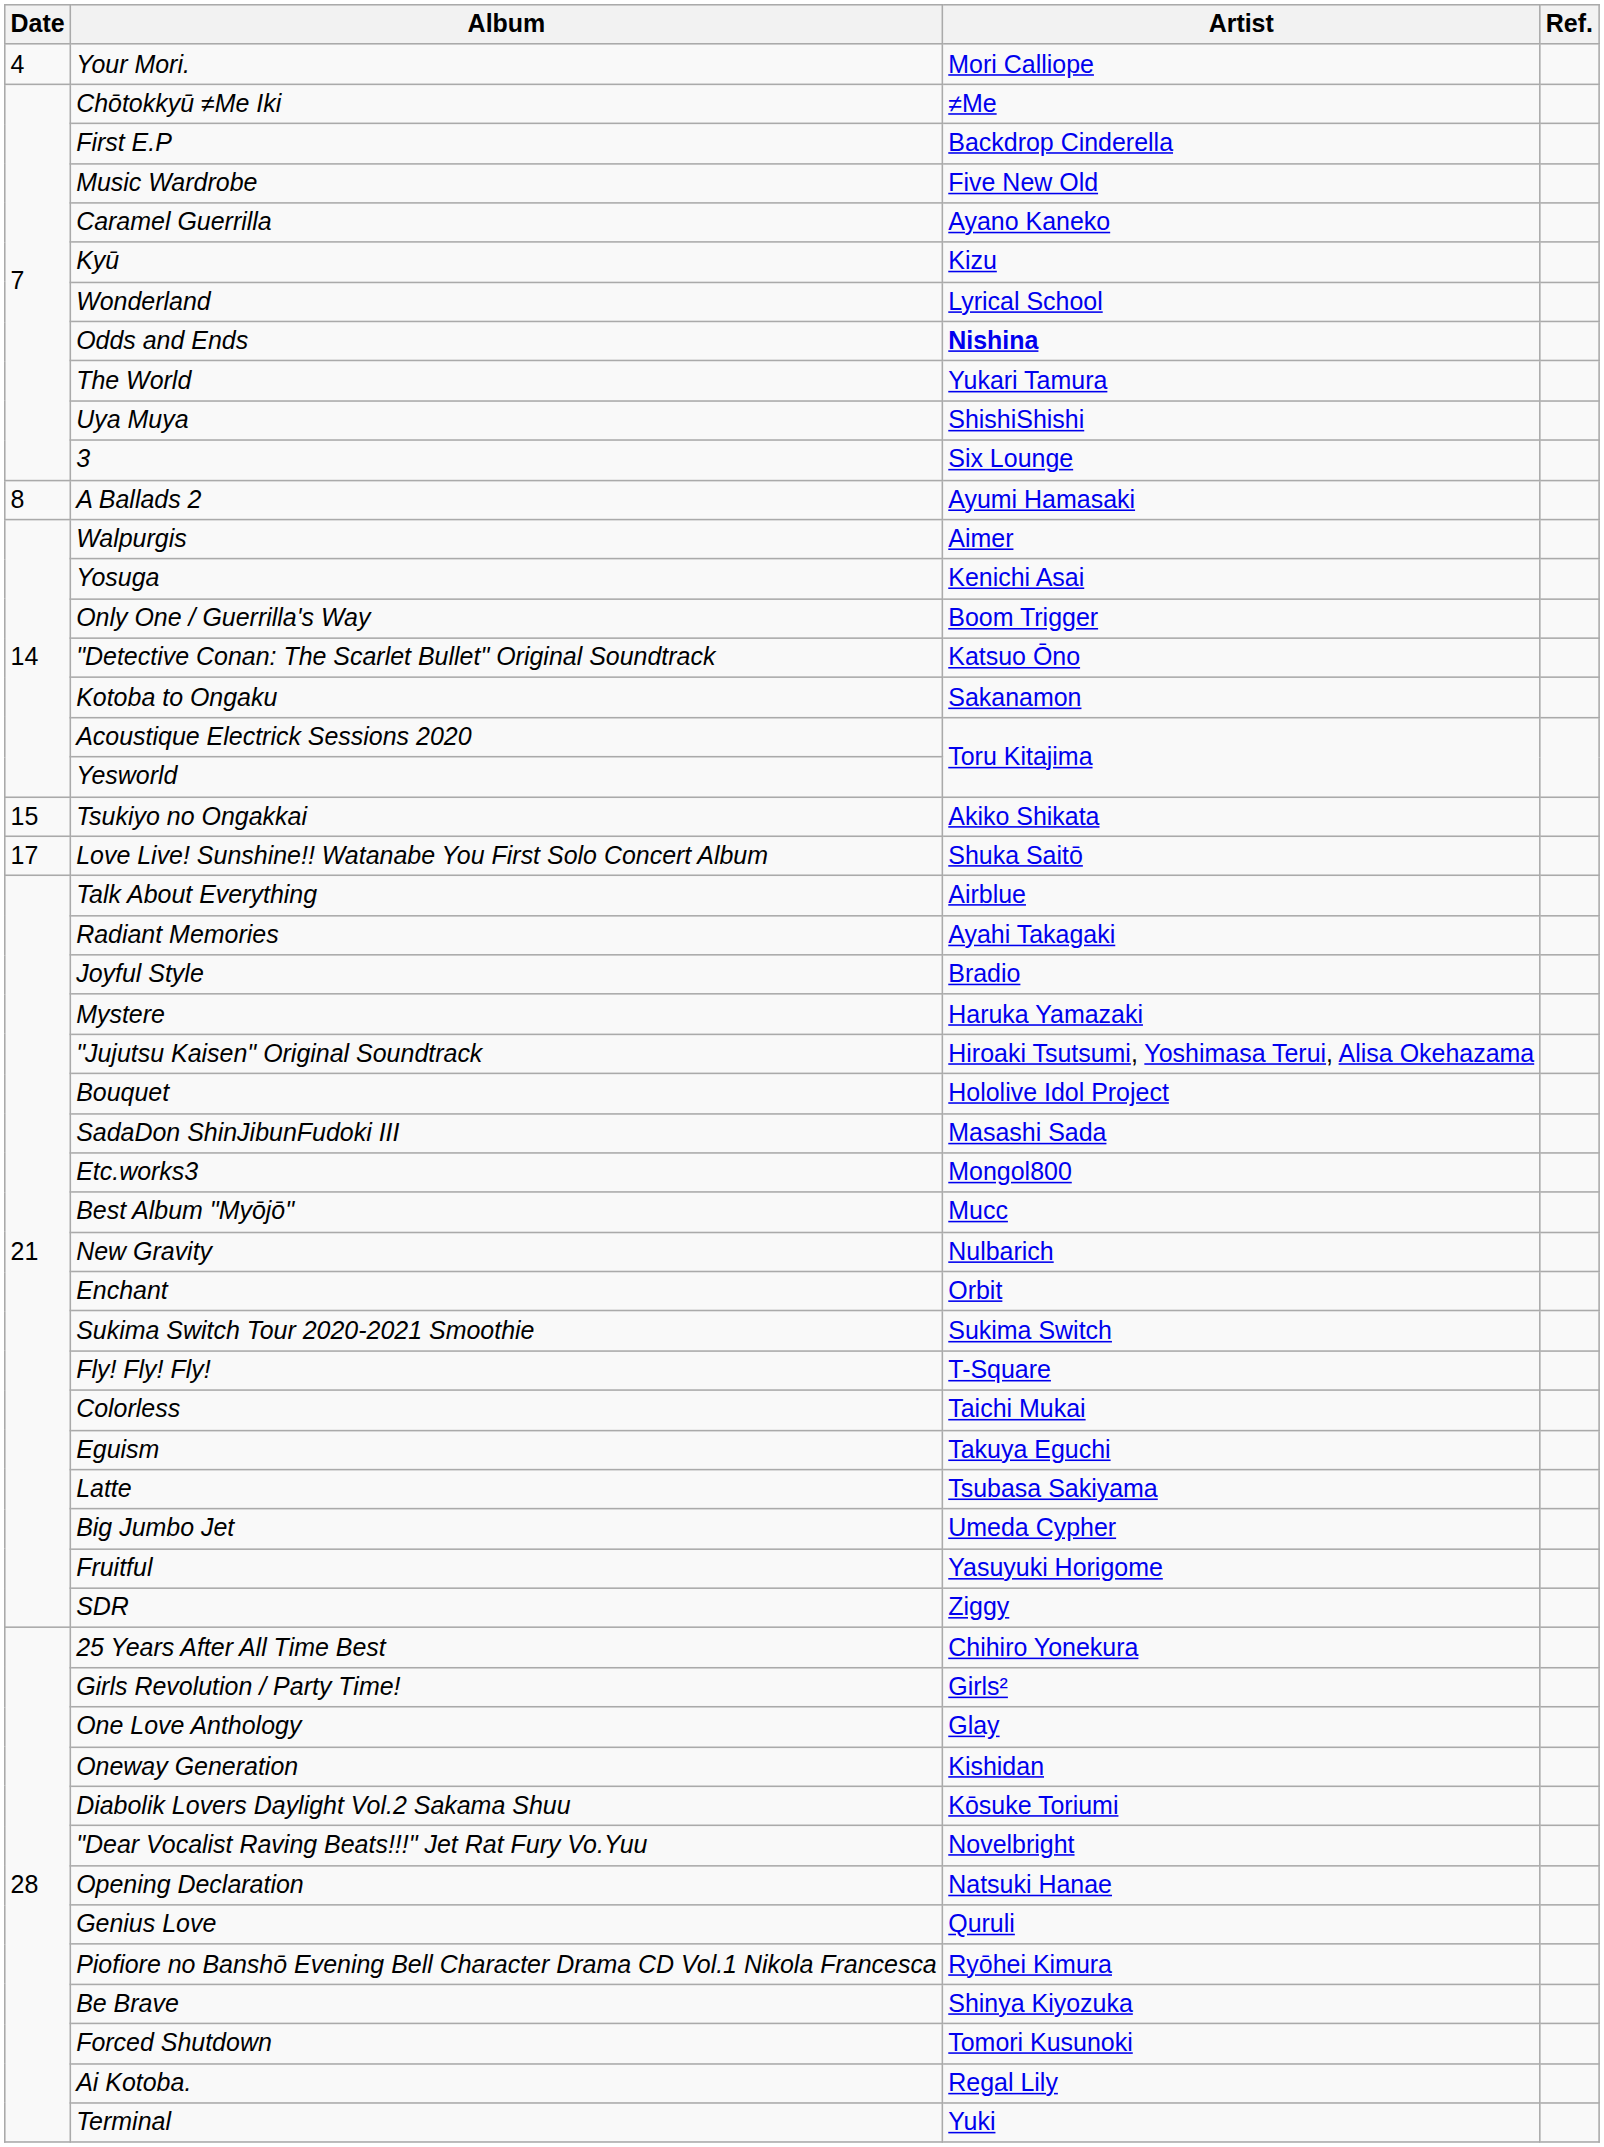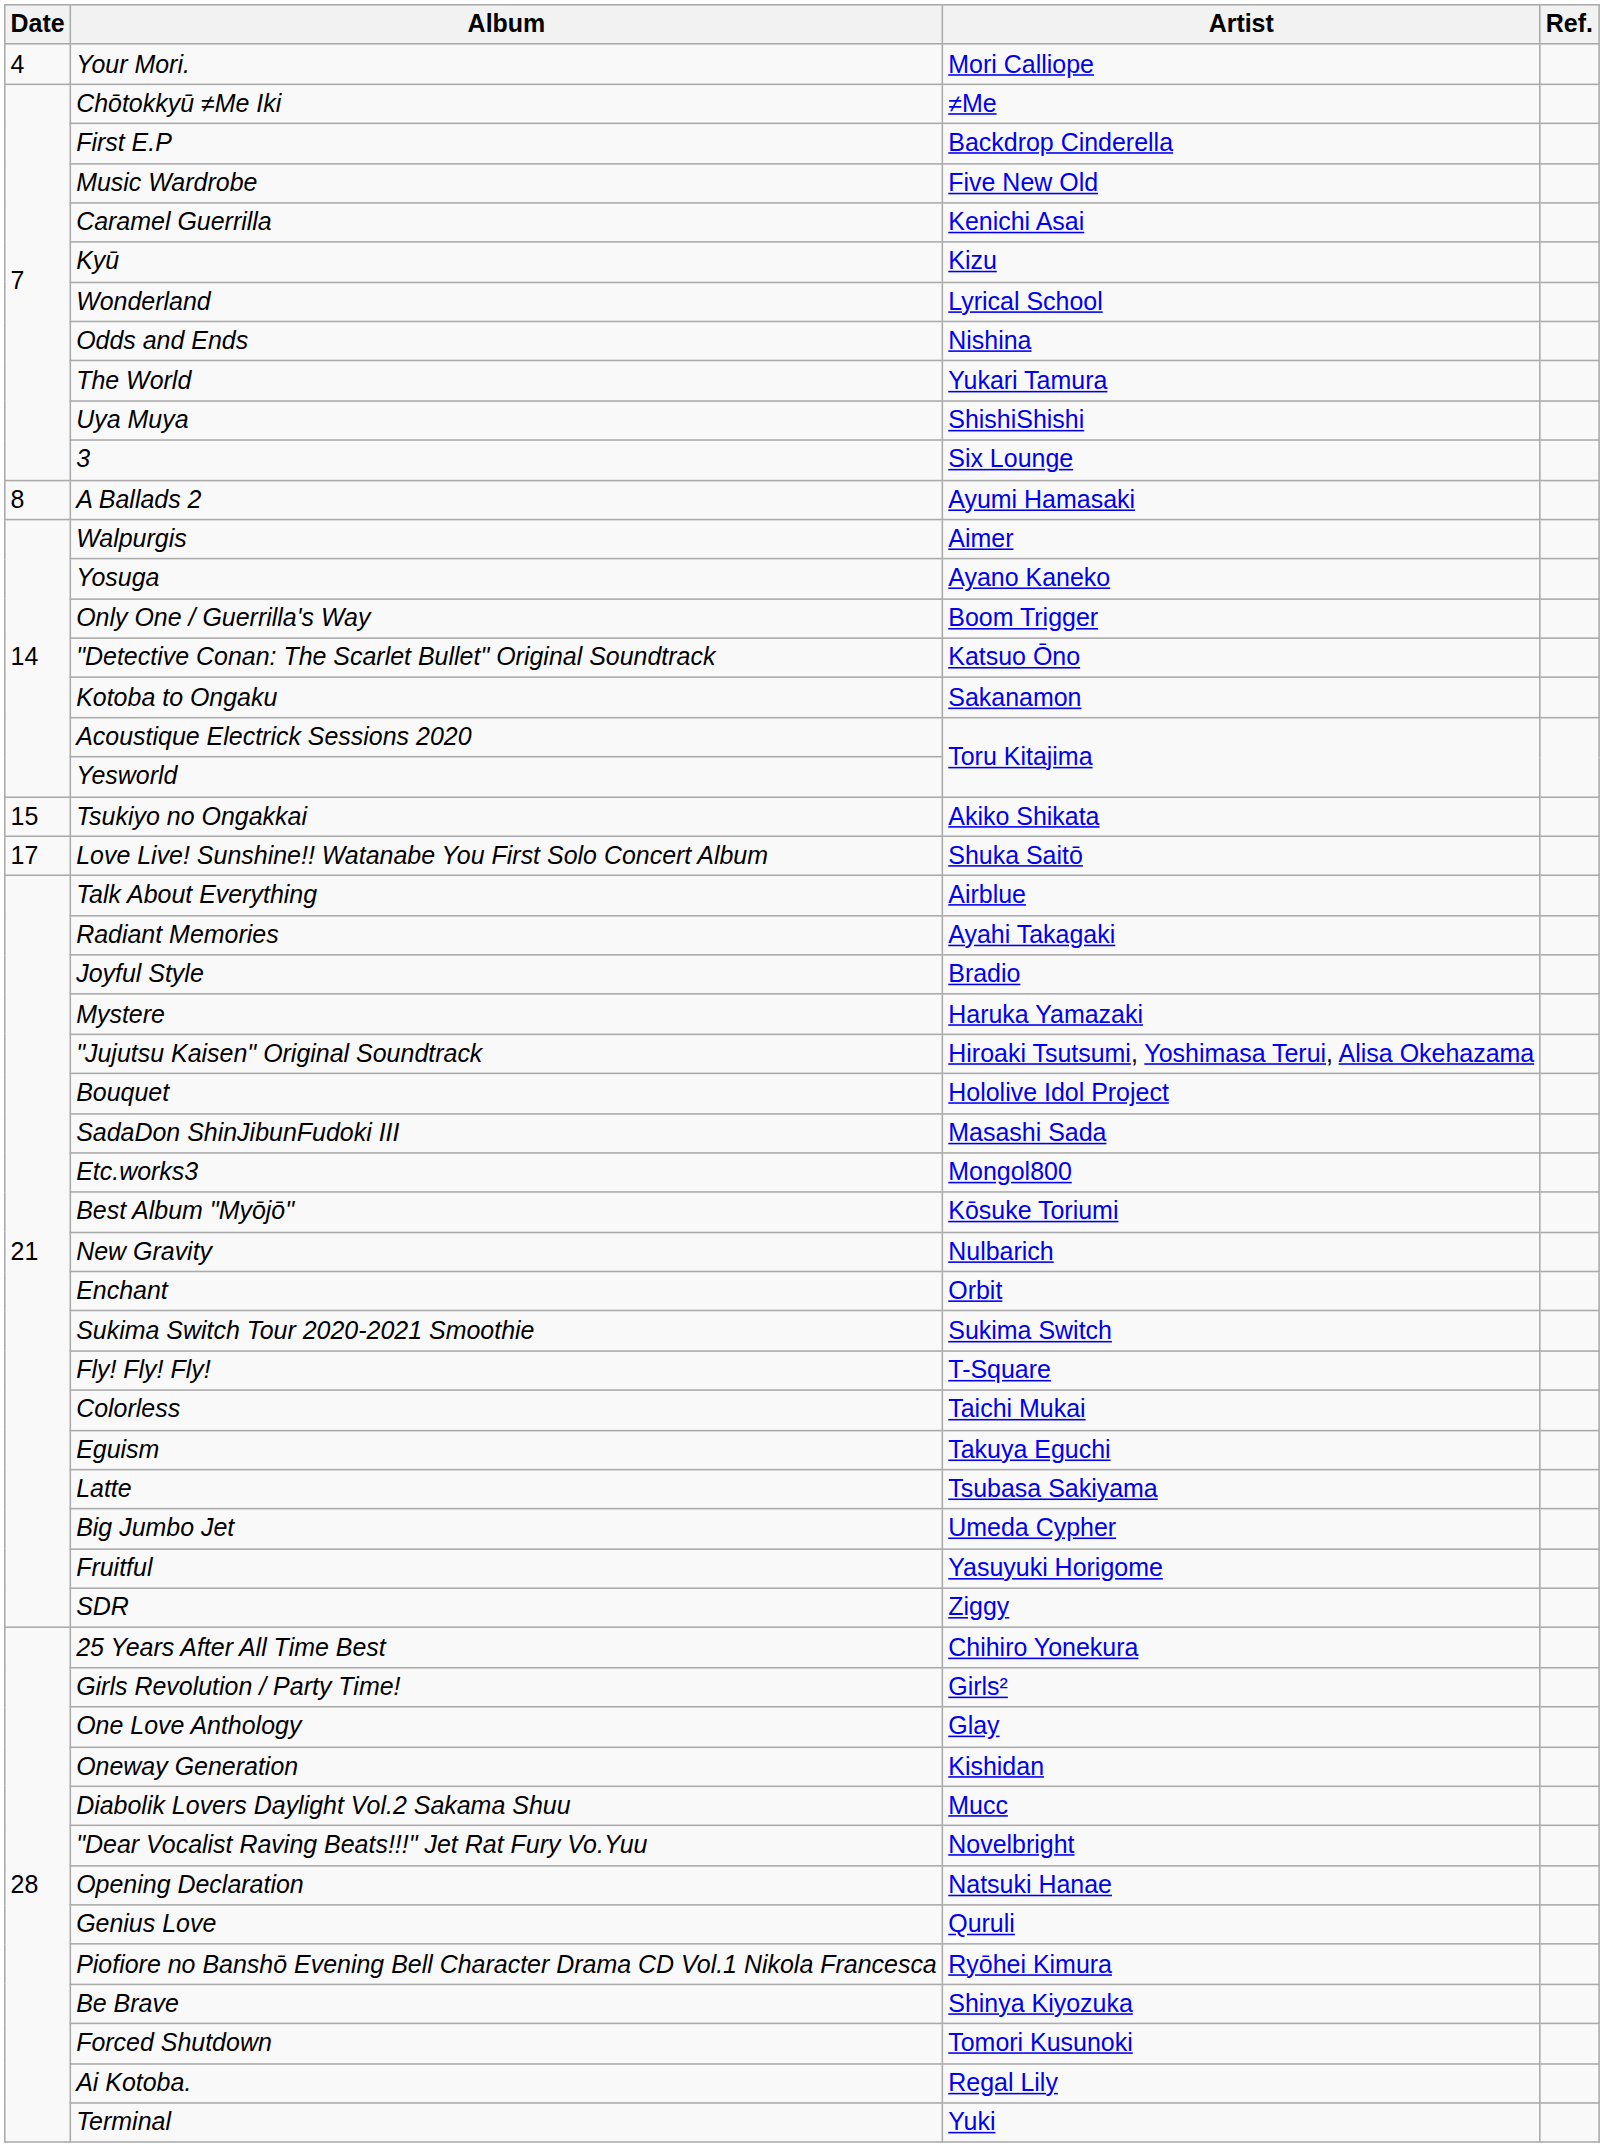Caramel Guerrilla | Artist: Ayano Kaneko -> Kenichi Asai
Odds and Ends | Artist: bold -> normal
Yosuga | Artist: Kenichi Asai -> Ayano Kaneko
Best Album "Myōjō" | Artist: Mucc -> Kōsuke Toriumi
Diabolik Lovers Daylight Vol.2 Sakama Shuu | Artist: Kōsuke Toriumi -> Mucc
